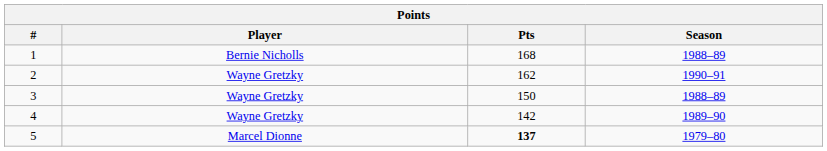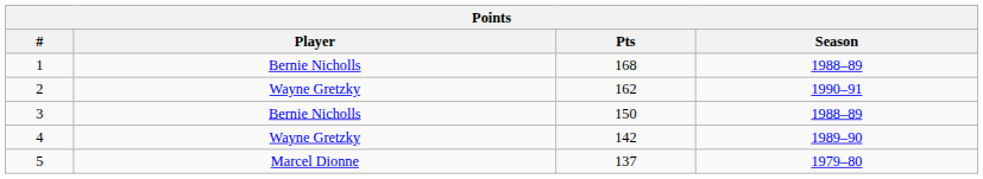3 | Player: Wayne Gretzky -> Bernie Nicholls
5 | Pts: bold -> normal
